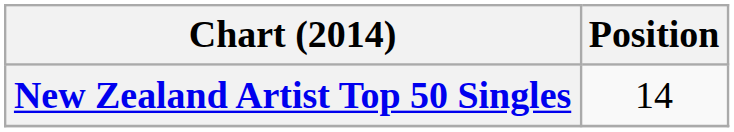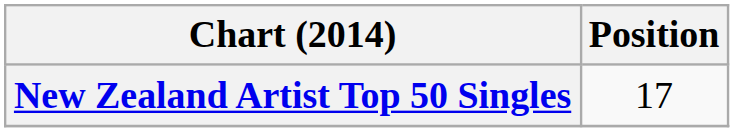New Zealand Artist Top 50 Singles | Position: 14 -> 17
